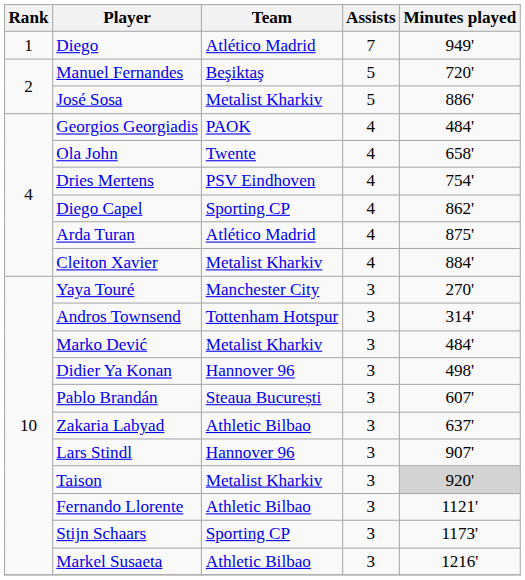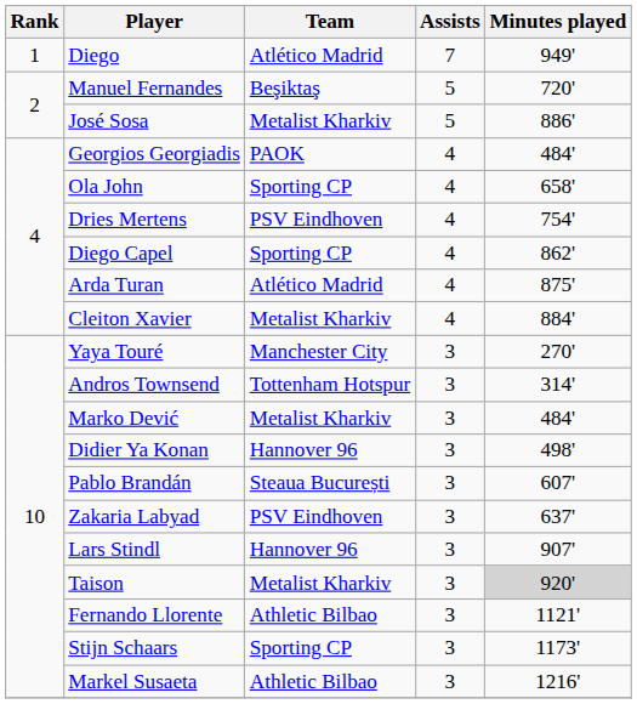Ola John | Team: Twente -> Sporting CP
Zakaria Labyad | Team: Athletic Bilbao -> PSV Eindhoven
